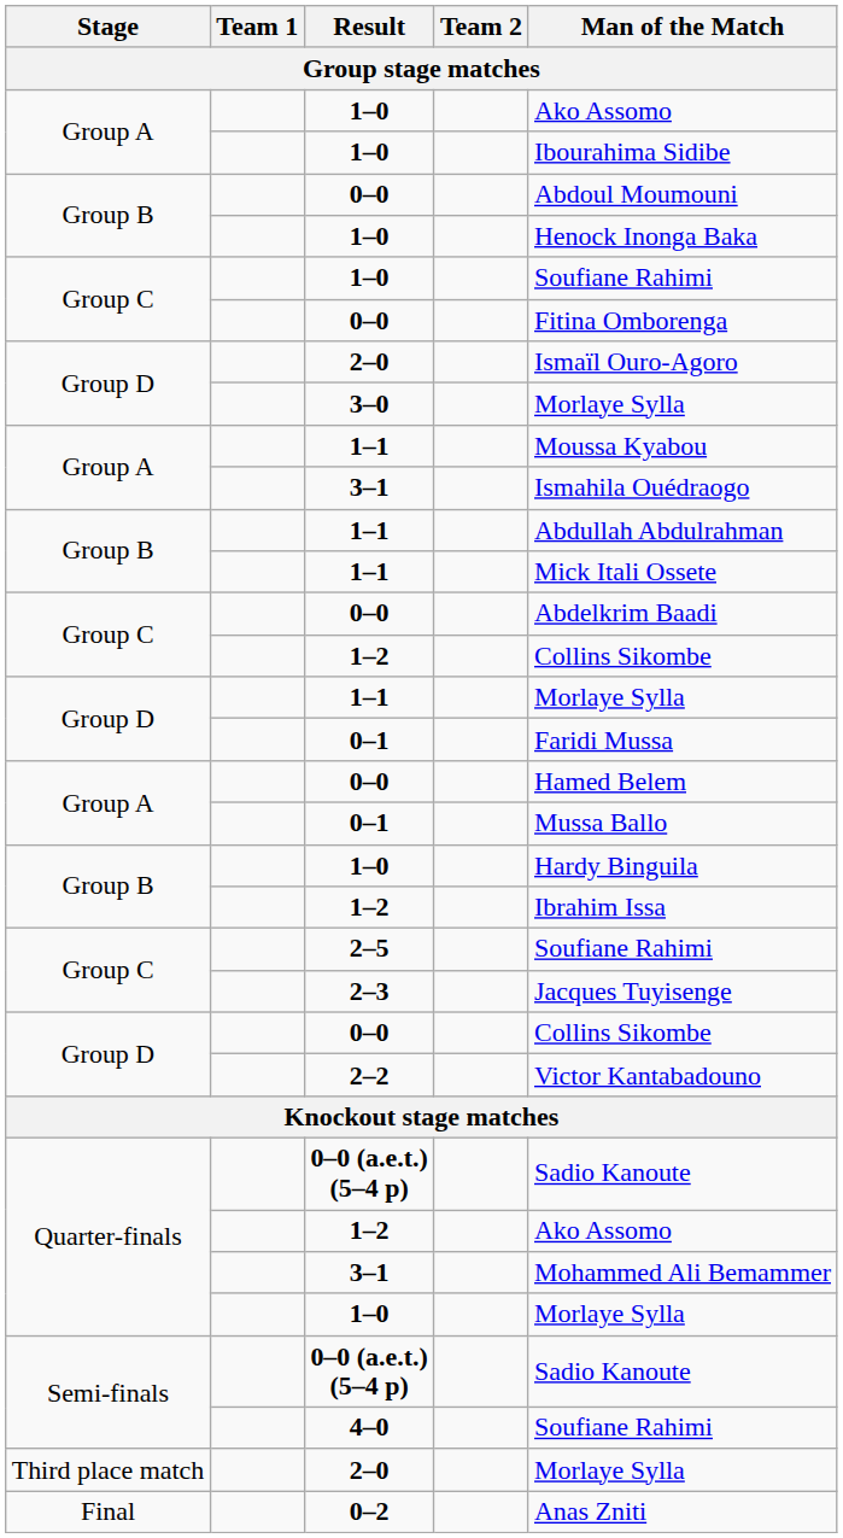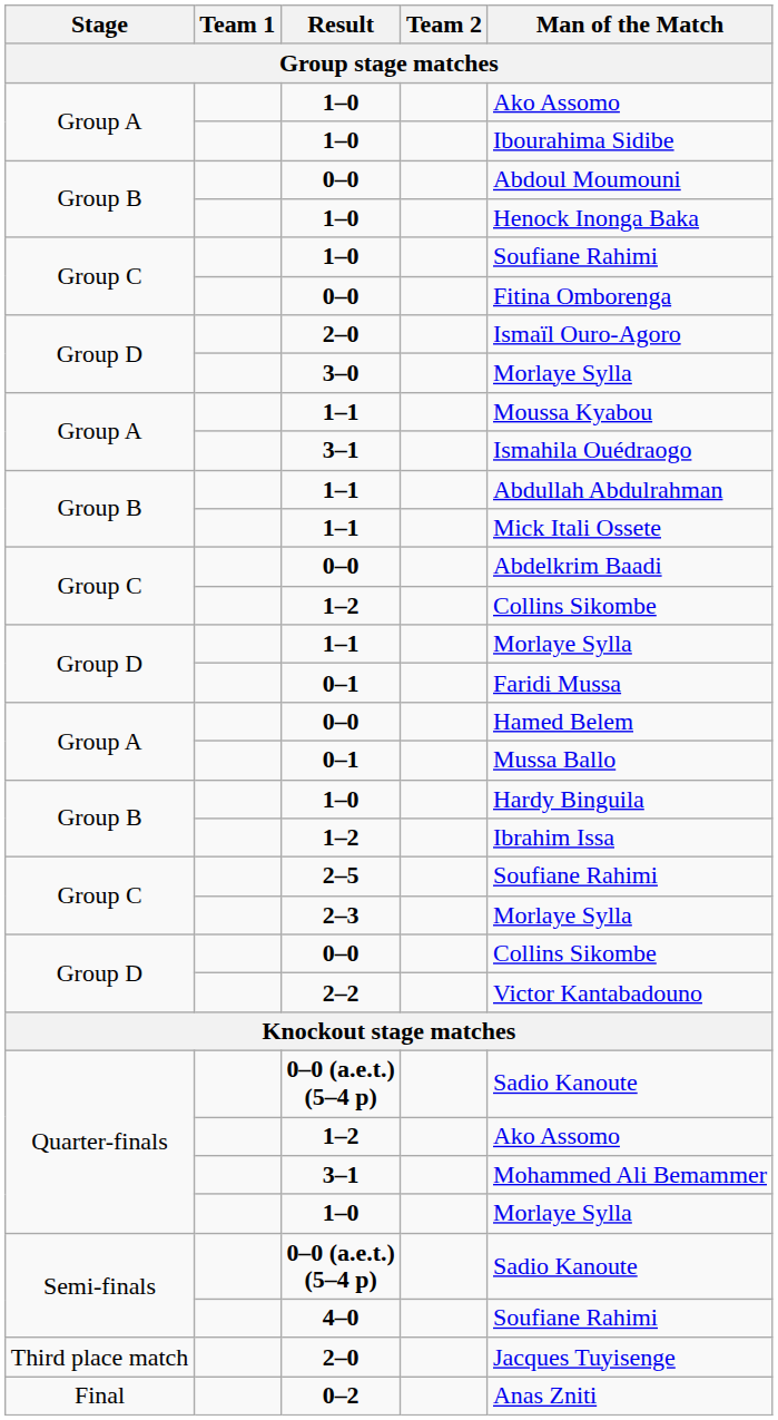2–3 | Man of the Match: Jacques Tuyisenge -> Morlaye Sylla
Third place match / 2–0 | Man of the Match: Morlaye Sylla -> Jacques Tuyisenge
